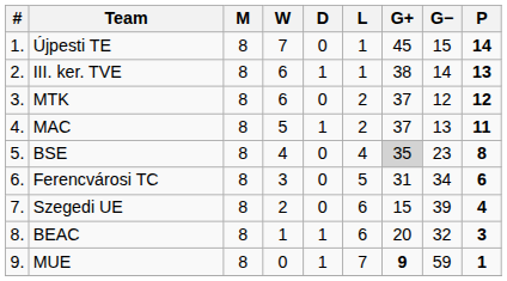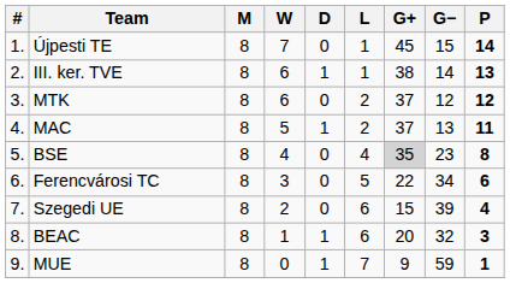Ferencvárosi TC | G+: 31 -> 22
MUE | G+: bold -> normal
